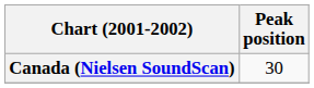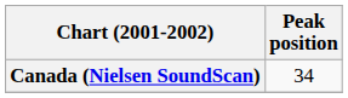Canada (Nielsen SoundScan) | Peak position: 30 -> 34
